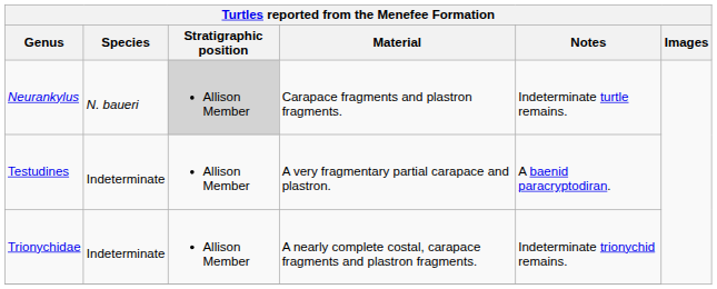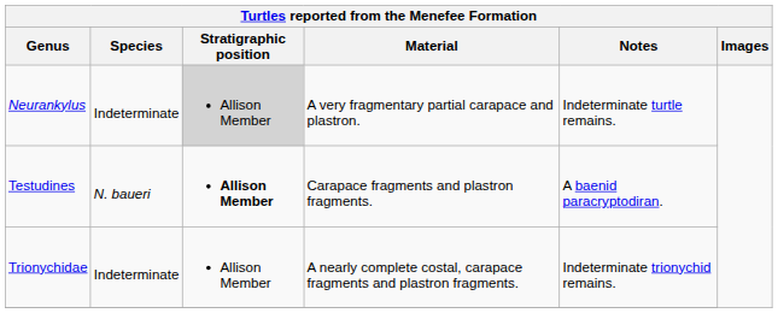Neurankylus | Species: N. baueri -> Indeterminate
Neurankylus | Material: Carapace fragments and plastron fragments. -> A very fragmentary partial carapace and plastron.
Testudines | Species: Indeterminate -> N. baueri
Testudines | Stratigraphic position: normal -> bold
Testudines | Material: A very fragmentary partial carapace and plastron. -> Carapace fragments and plastron fragments.
